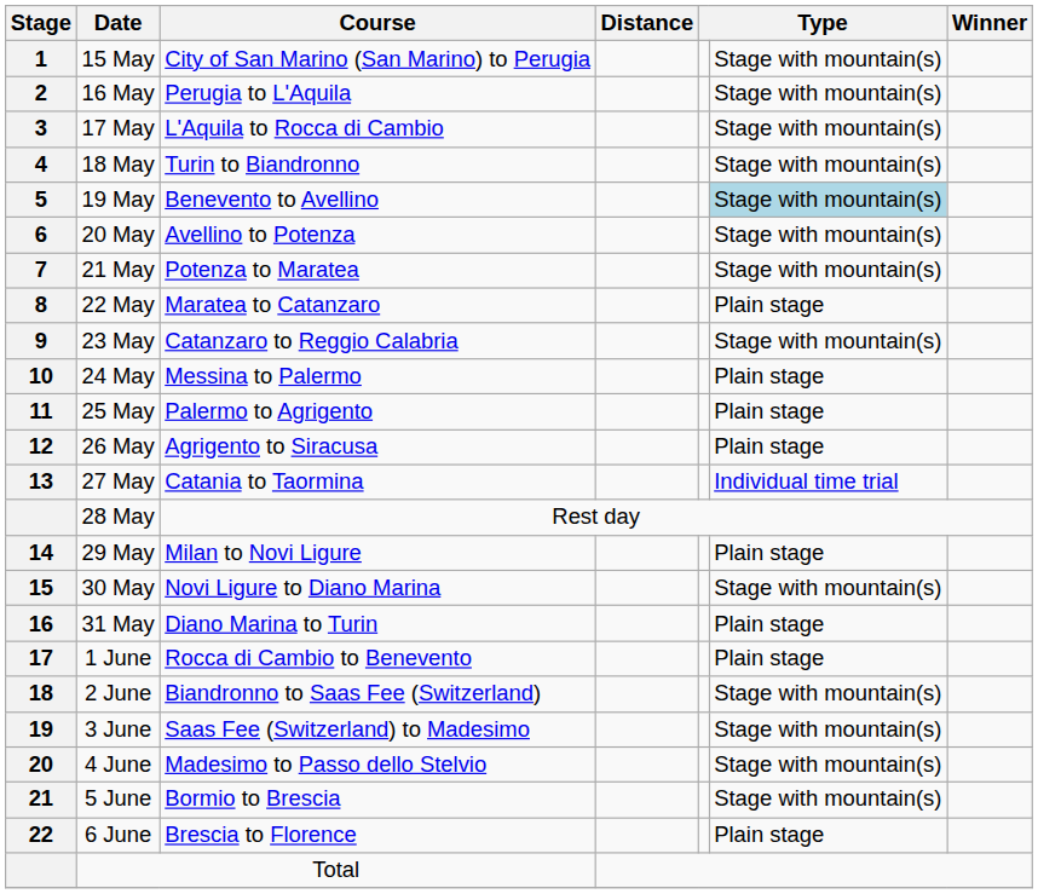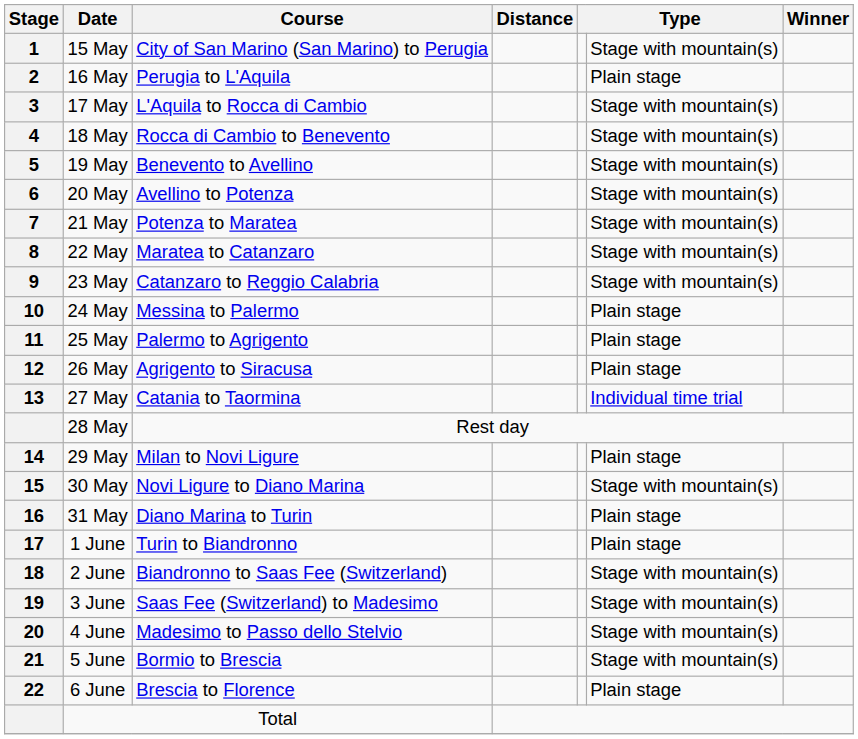16 May | column 6: Stage with mountain(s) -> Plain stage
18 May | Course: Turin to Biandronno -> Rocca di Cambio to Benevento
19 May | column 6: lightblue background -> no background
22 May | column 6: Plain stage -> Stage with mountain(s)
1 June | Course: Rocca di Cambio to Benevento -> Turin to Biandronno
